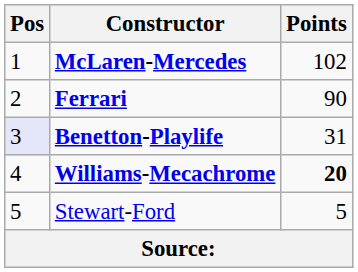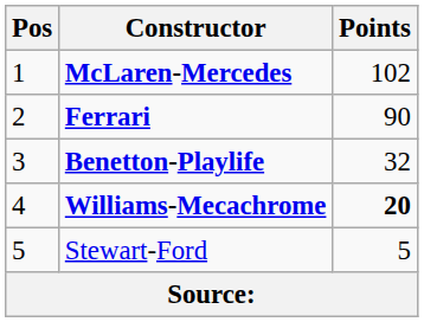Benetton-Playlife | Pos: lavender background -> no background
Benetton-Playlife | Points: 31 -> 32
